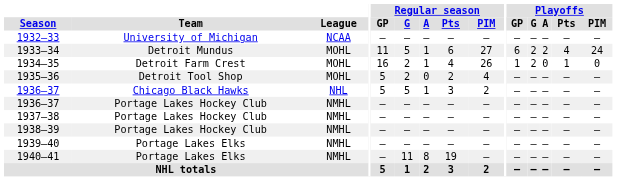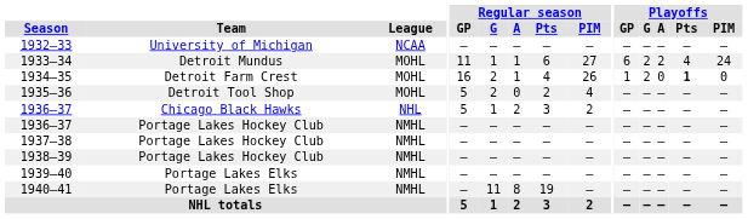1933–34 | Regular season / G: 5 -> 1
1934–35 | Playoffs / Pts: normal -> bold
1936–37 / Chicago Black Hawks | Regular season / G: 5 -> 1
1936–37 / Chicago Black Hawks | Regular season / A: 1 -> 2
